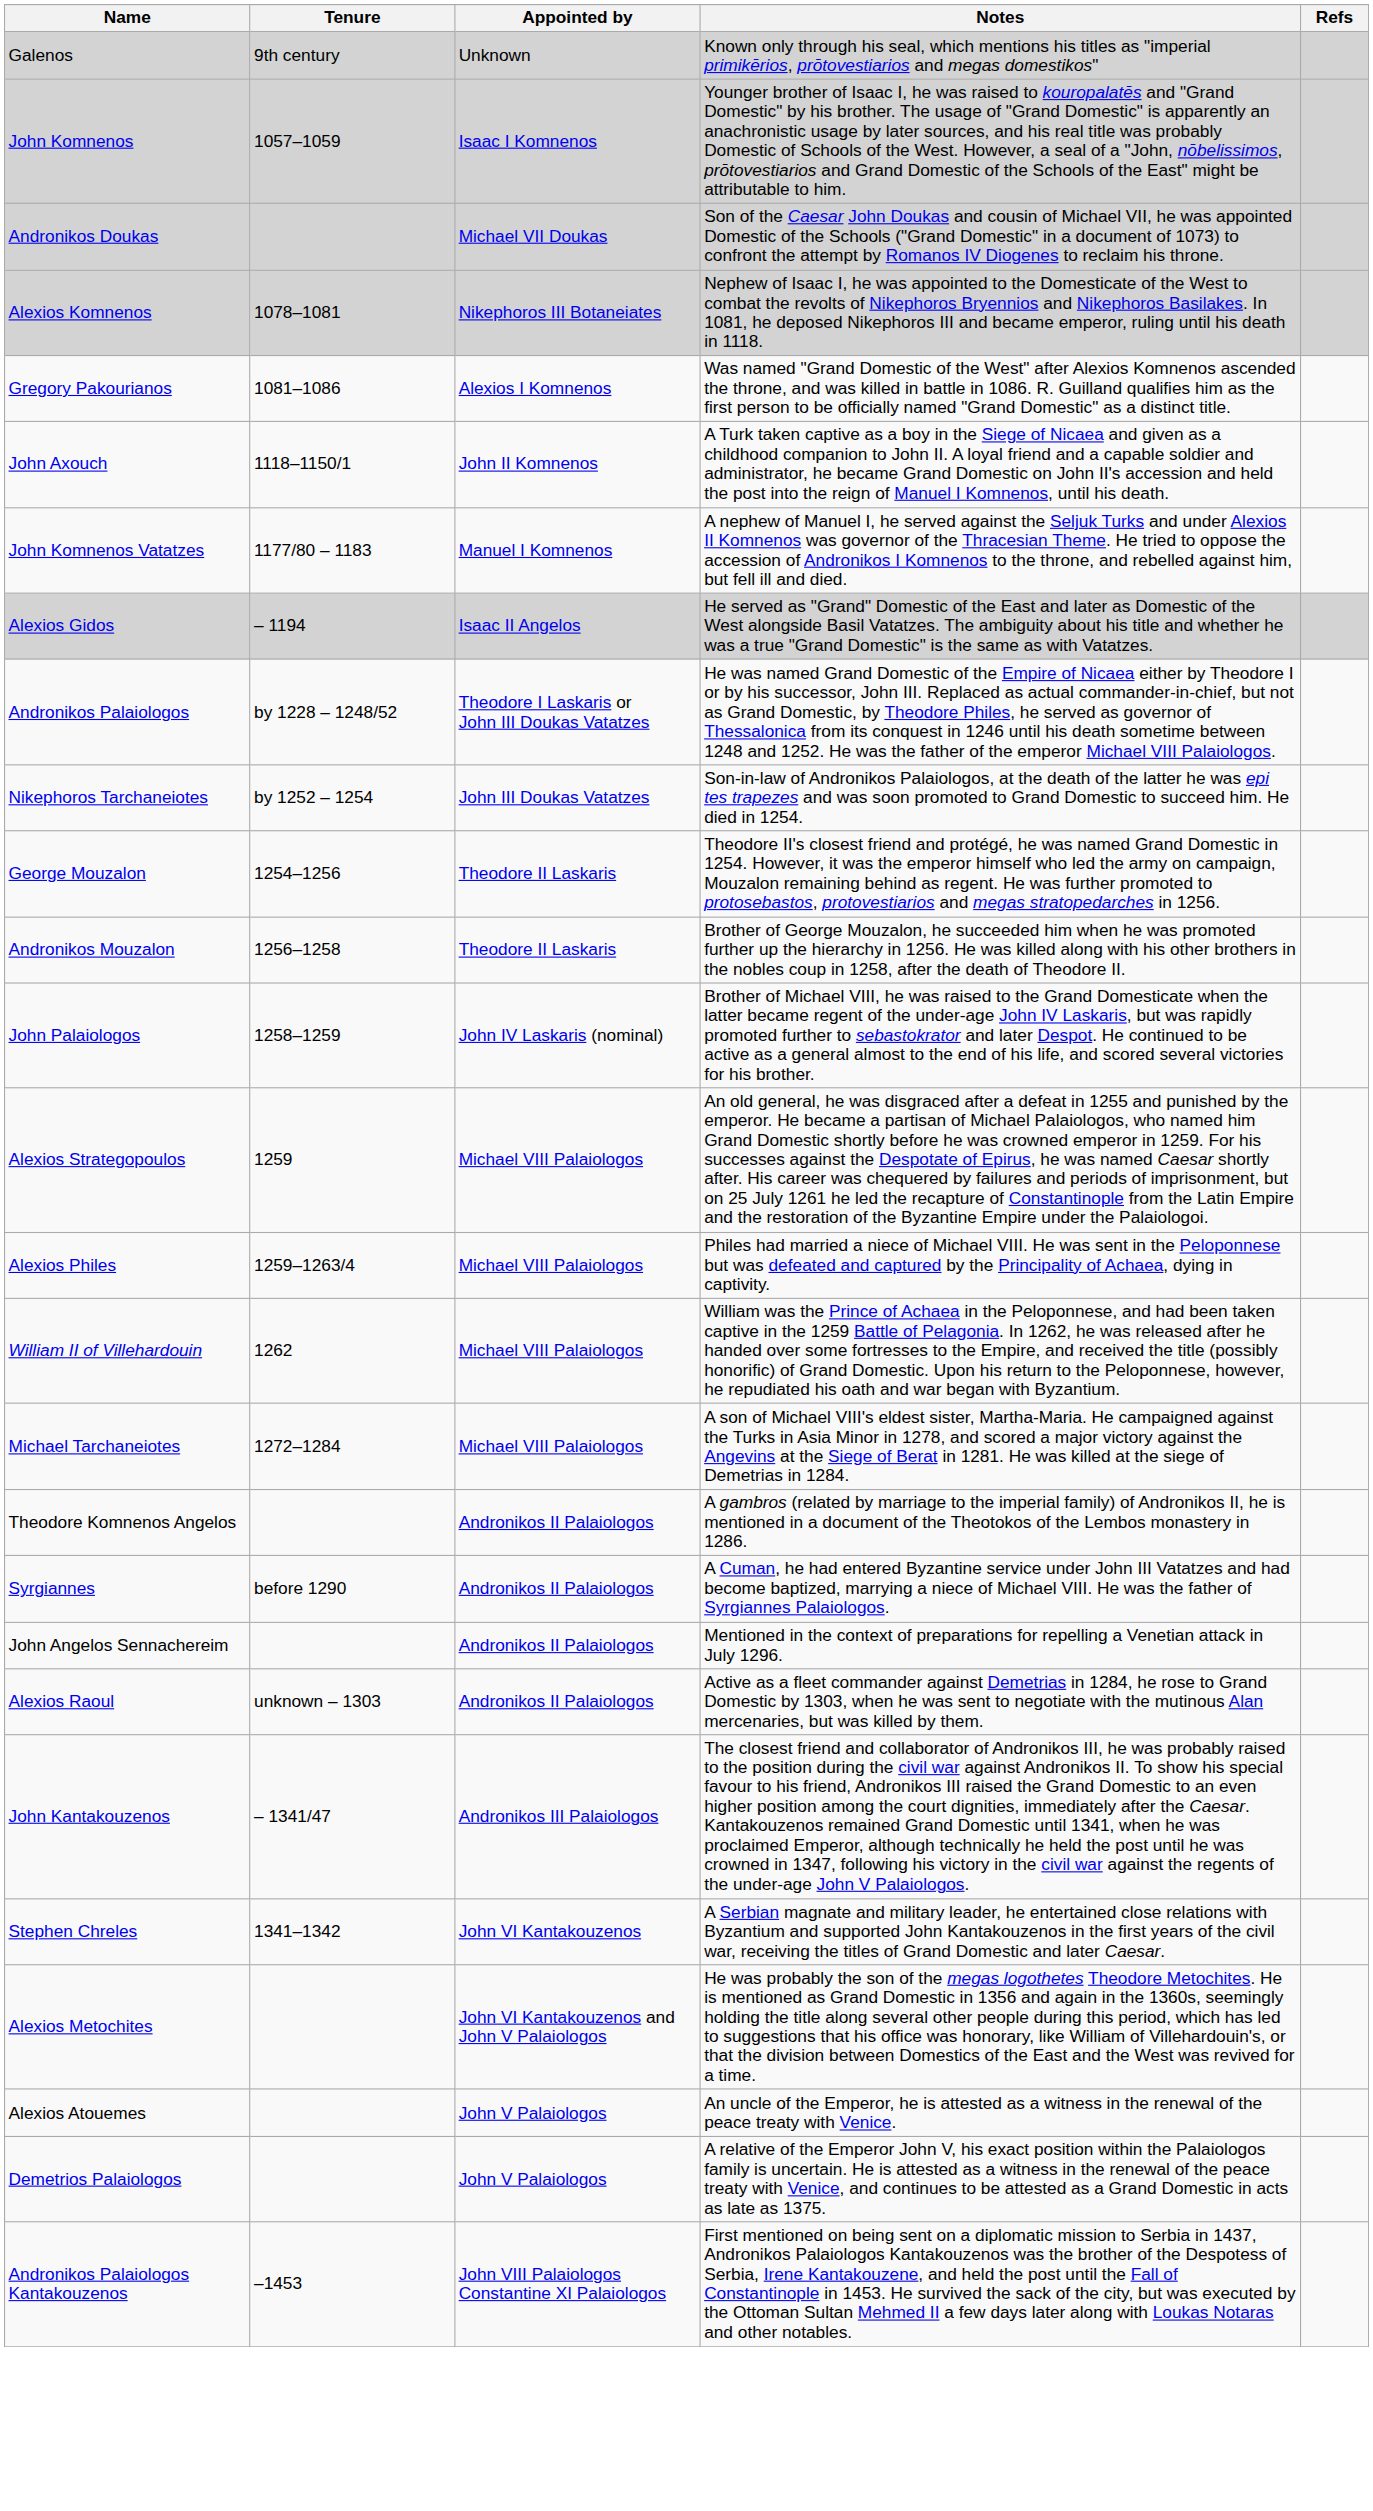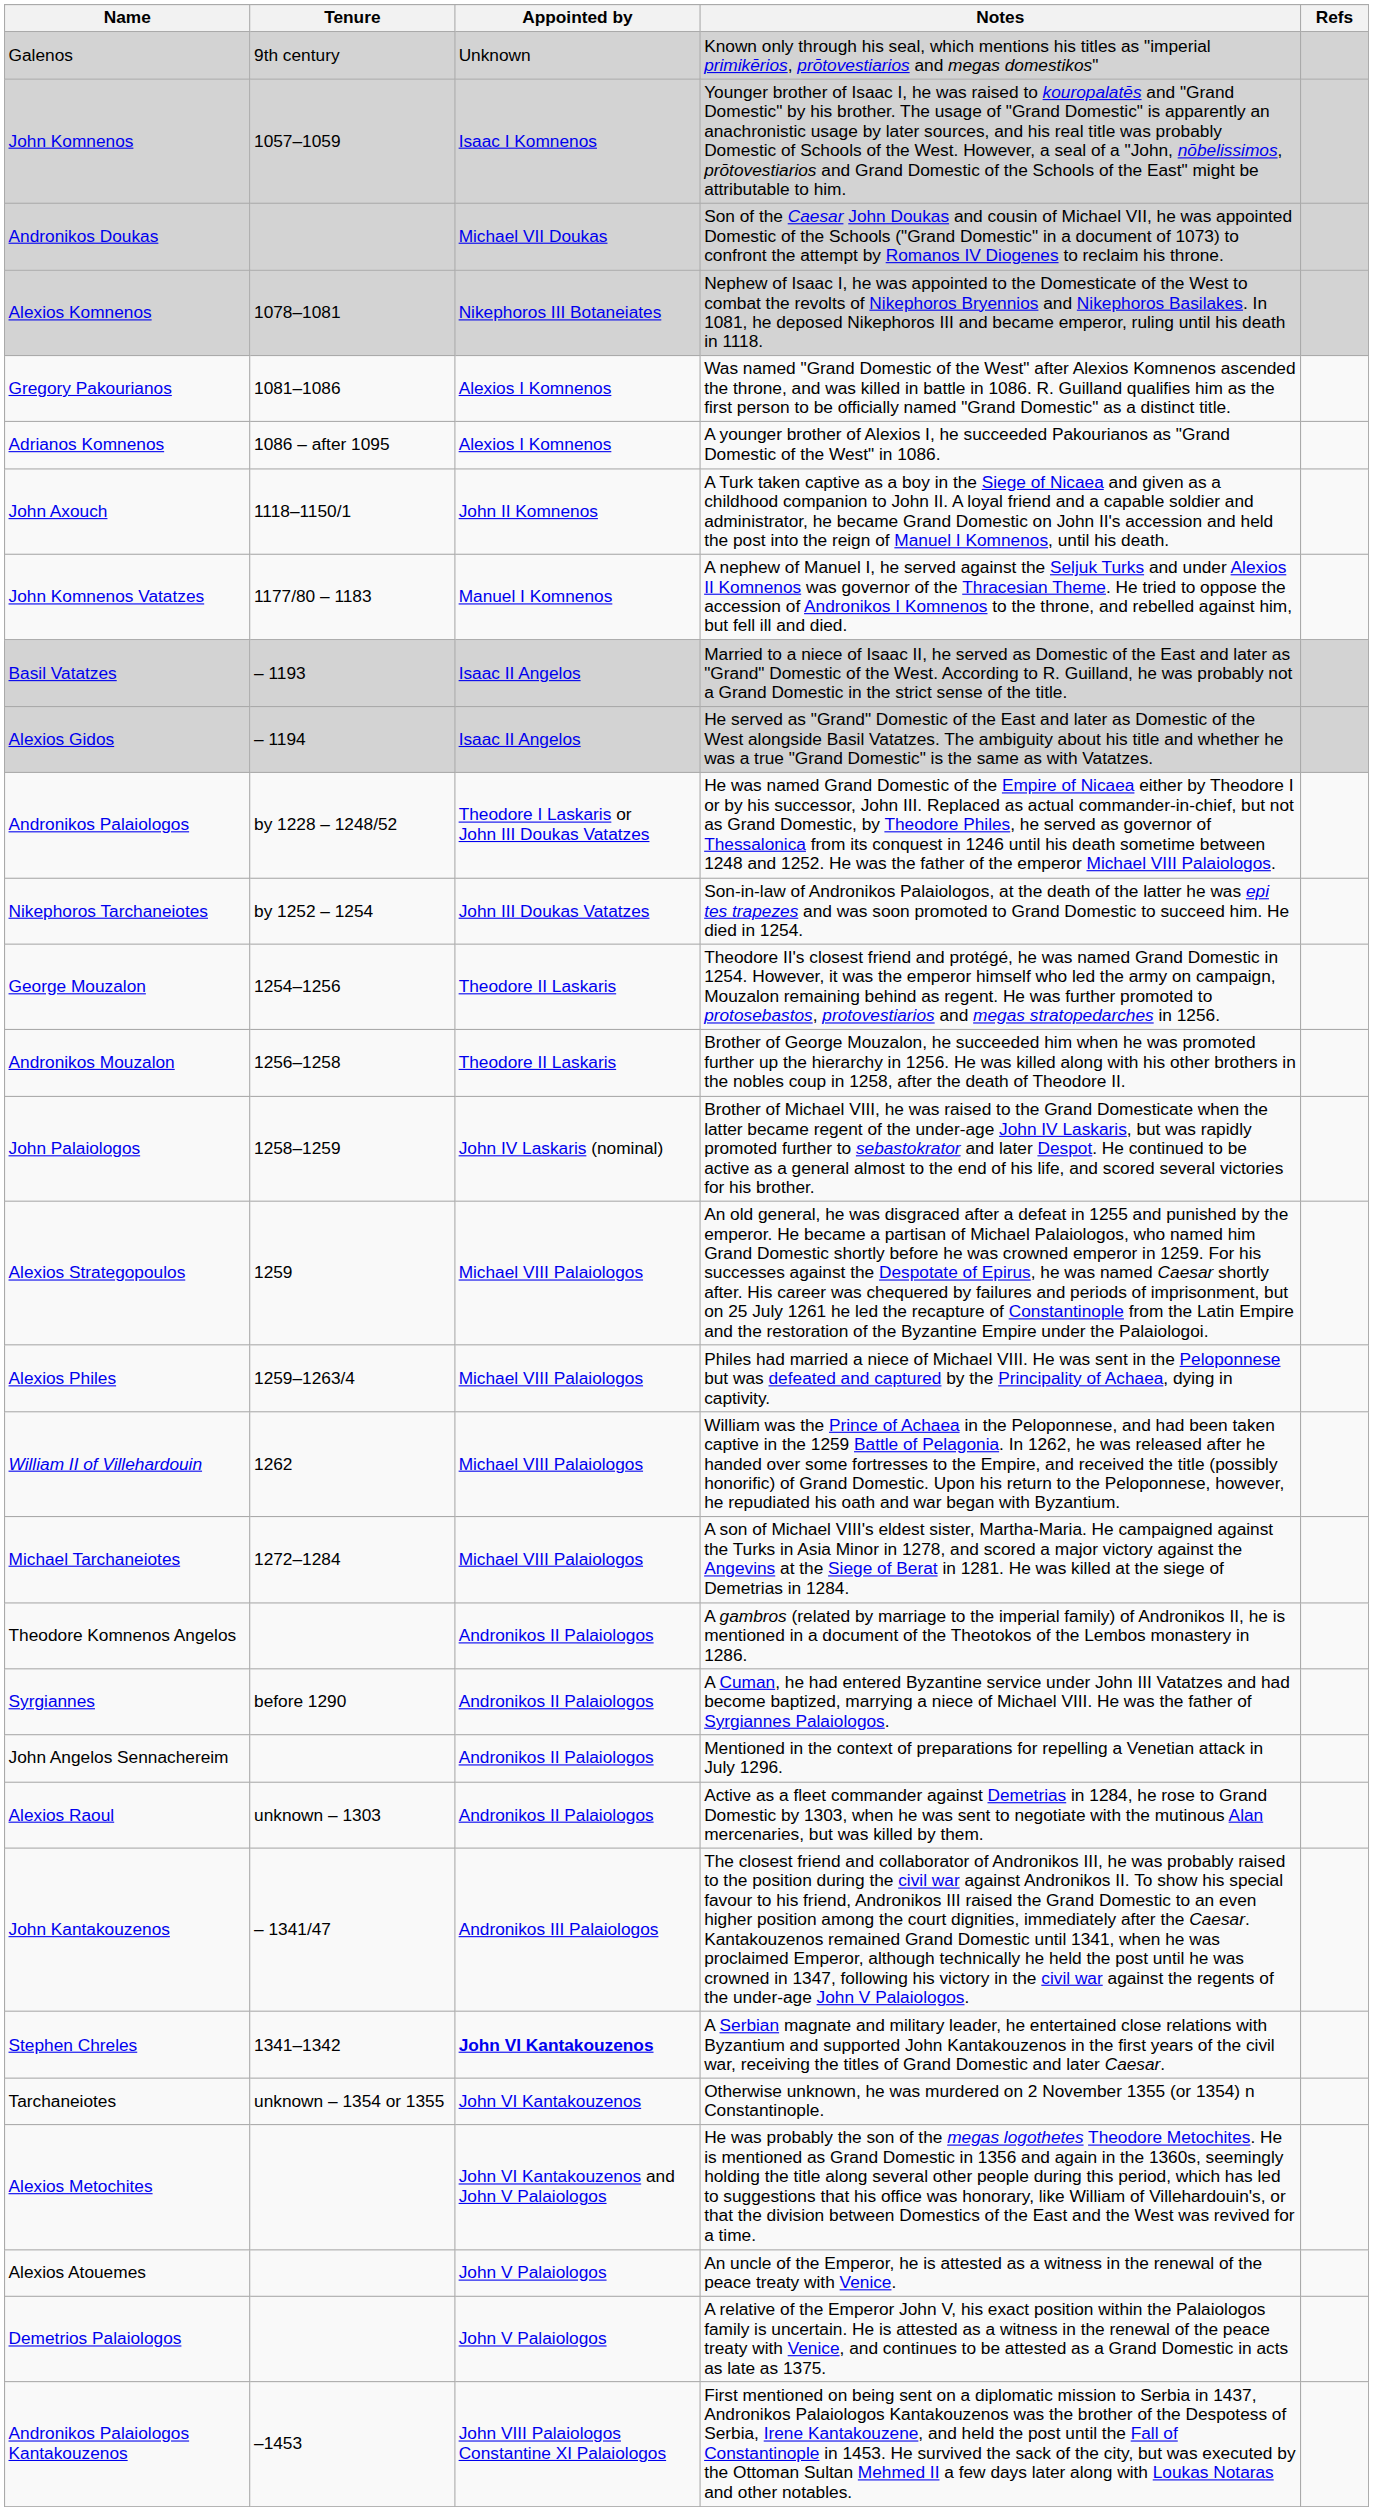+ row: Adrianos Komnenos | 1086 – after 1095 | Alexios I Komnenos | A younger brother of Alexios I, he succeeded Pakourianos as "Grand Domestic of the West" in 1086.
+ row: Basil Vatatzes | – 1193 | Isaac II Angelos | Married to a niece of Isaac II, he served as Domestic of the East and later as "Grand" Domestic of the West. According to R. Guilland, he was probably not a Grand Domestic in the strict sense of the title.
Stephen Chreles | Appointed by: normal -> bold
+ row: Tarchaneiotes | unknown – 1354 or 1355 | John VI Kantakouzenos | Otherwise unknown, he was murdered on 2 November 1355 (or 1354) n Constantinople.
